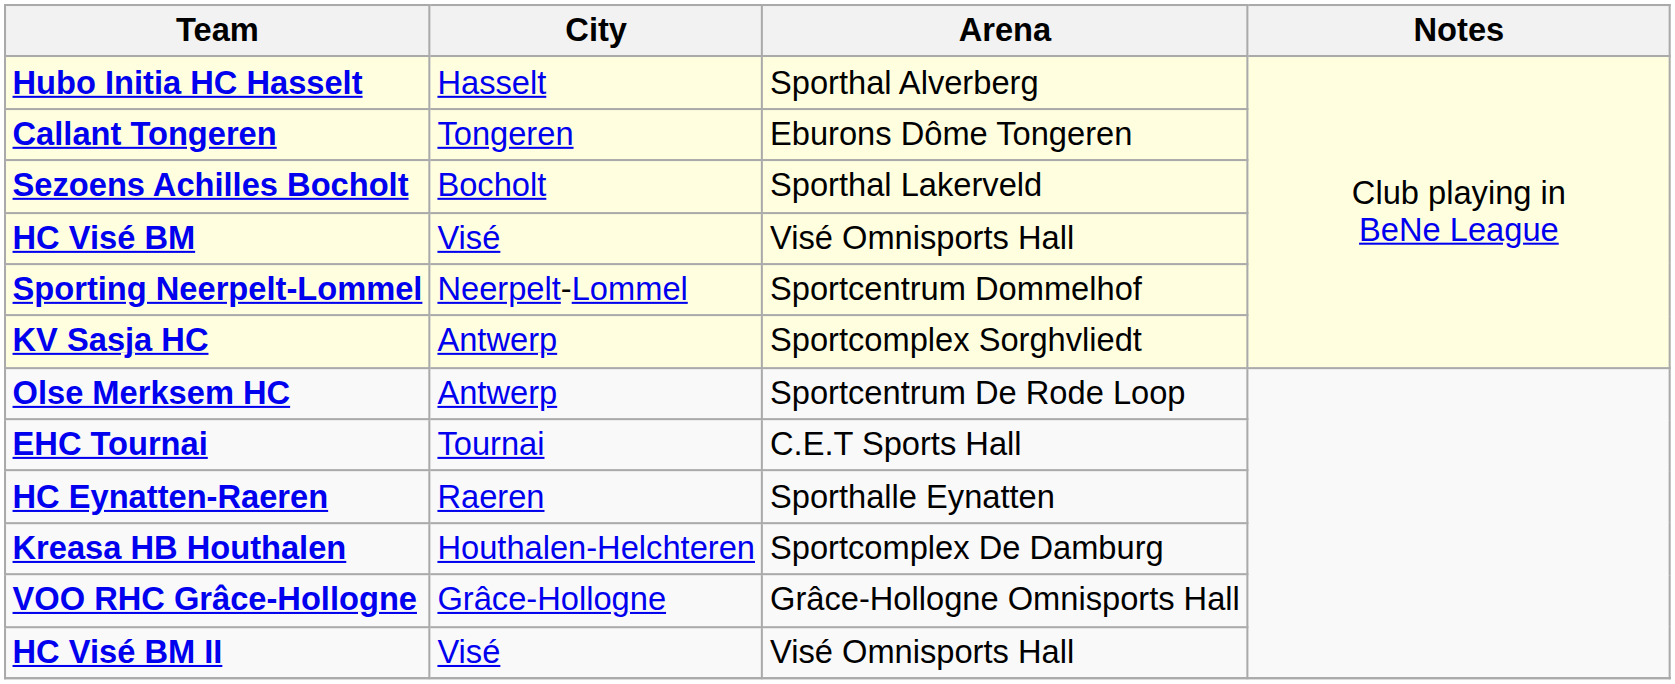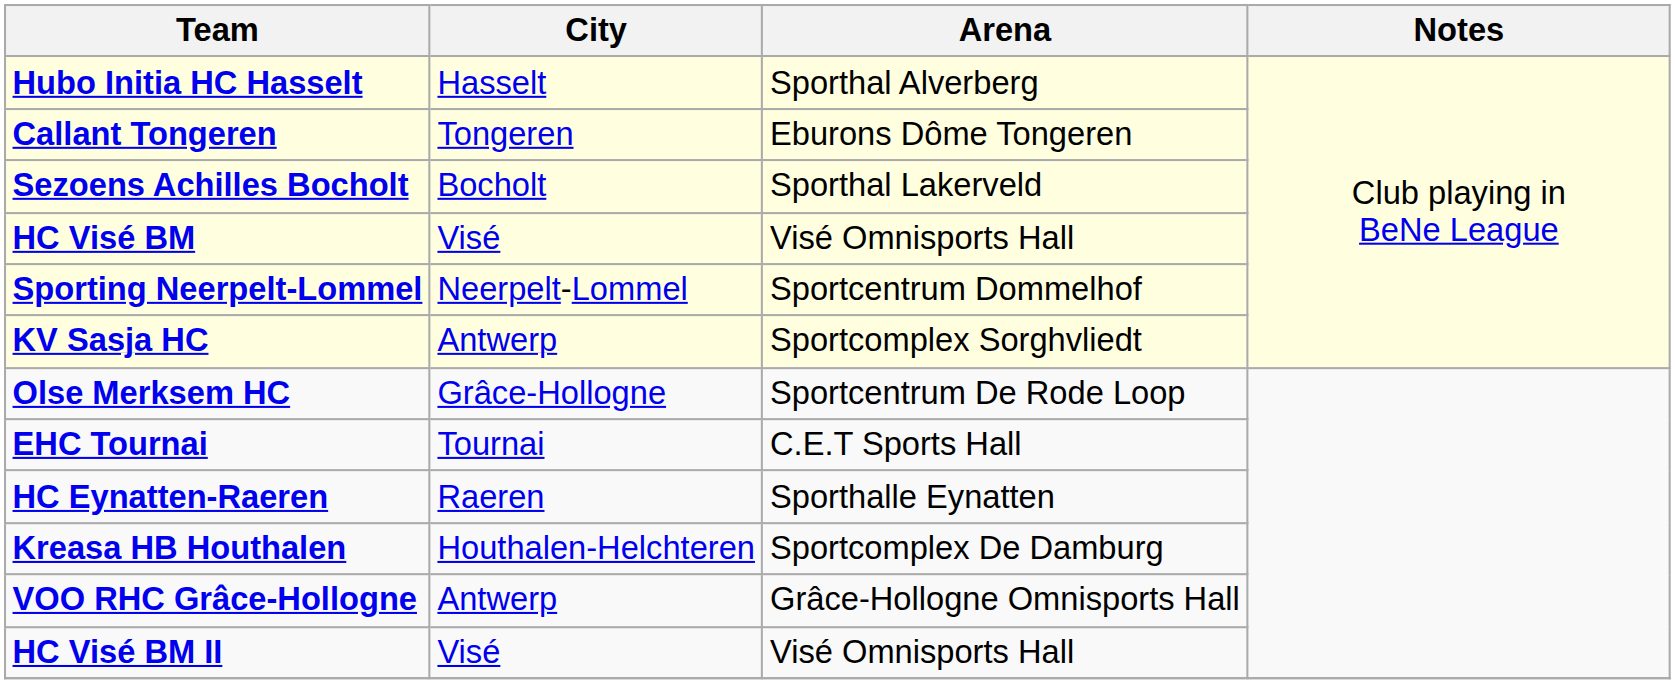Olse Merksem HC | City: Antwerp -> Grâce-Hollogne
VOO RHC Grâce-Hollogne | City: Grâce-Hollogne -> Antwerp
